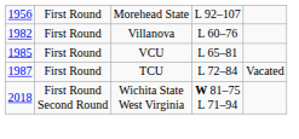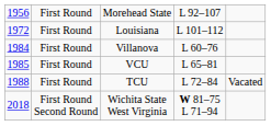+ row: 1972 | First Round | Louisiana | L 101–112
Villanova | column 1: 1982 -> 1984
TCU | column 1: 1987 -> 1988
